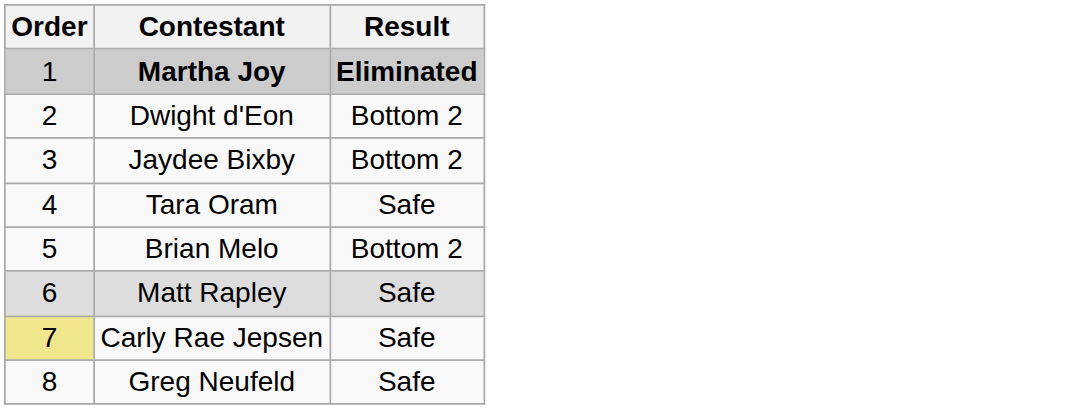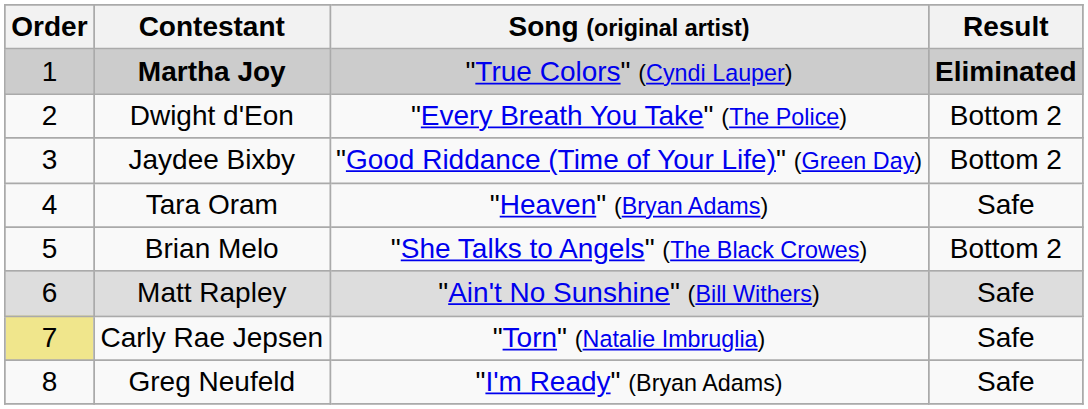+ column: Song (original artist) | "True Colors" (Cyndi Lauper) | "Every Breath You Take" (The Police) | "Good Riddance (Time of Your Life)" (Green Day) | "Heaven" (Bryan Adams) | "She Talks to Angels" (The Black Crowes) | "Ain't No Sunshine" (Bill Withers) | "Torn" (Natalie Imbruglia) | "I'm Ready" (Bryan Adams)
